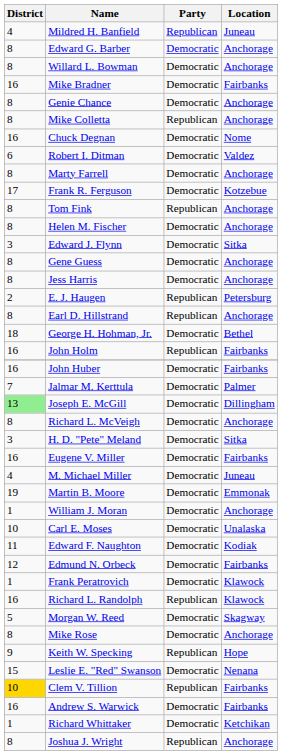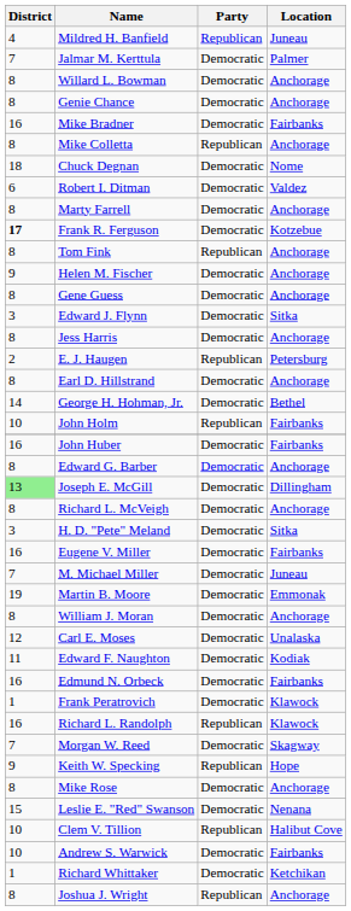rows swapped: Edward G. Barber <-> Jalmar M. Kerttula
rows swapped: Mike Bradner <-> Genie Chance
Chuck Degnan | District: 16 -> 18
Frank R. Ferguson | District: normal -> bold
Helen M. Fischer | District: 8 -> 9
rows swapped: Edward J. Flynn <-> Gene Guess
Earl D. Hillstrand | Party: Republican -> Democratic
George H. Hohman, Jr. | District: 18 -> 14
John Holm | District: 16 -> 10
M. Michael Miller | District: 4 -> 7
William J. Moran | District: 1 -> 8
Carl E. Moses | District: 10 -> 12
Edmund N. Orbeck | District: 12 -> 16
Morgan W. Reed | District: 5 -> 7
rows swapped: Mike Rose <-> Keith W. Specking
Clem V. Tillion | District: gold background -> no background
Clem V. Tillion | Location: Fairbanks -> Halibut Cove
Andrew S. Warwick | District: 16 -> 10
